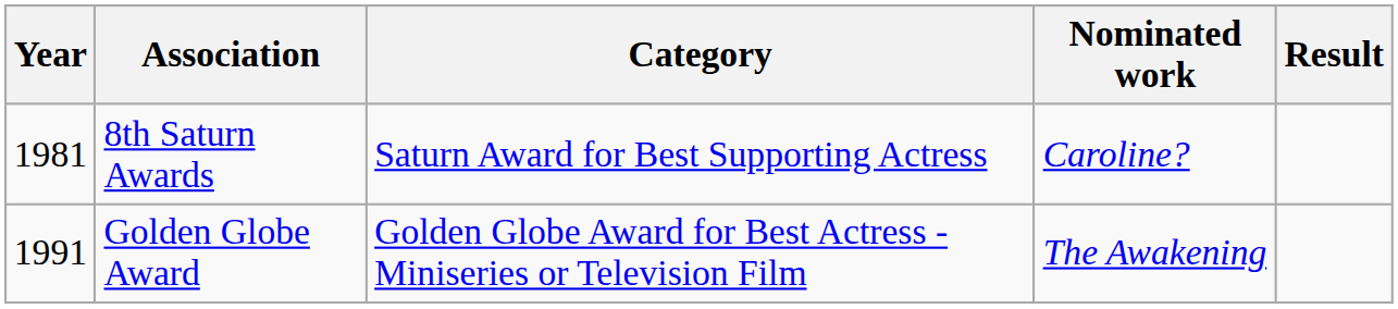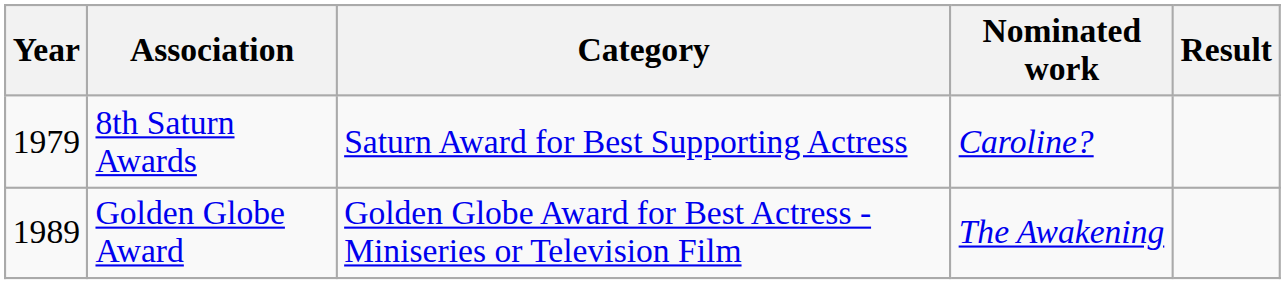8th Saturn Awards | Year: 1981 -> 1979
Golden Globe Award | Year: 1991 -> 1989
